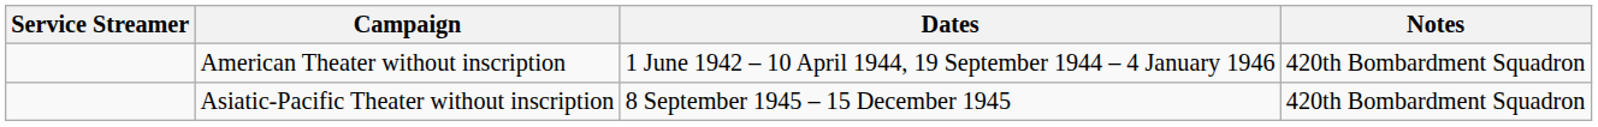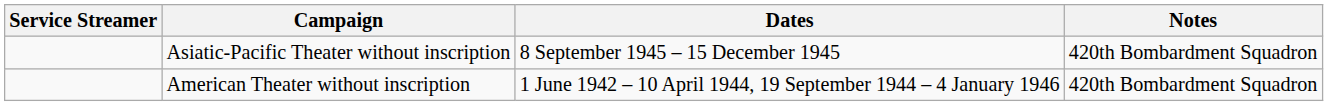rows swapped: American Theater without inscription <-> Asiatic-Pacific Theater without inscription
